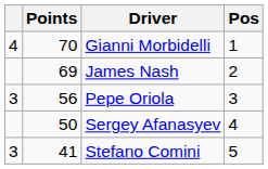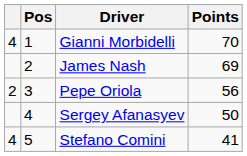columns swapped: Pos <-> Points
Pepe Oriola | column 1: 3 -> 2
Stefano Comini | column 1: 3 -> 4
